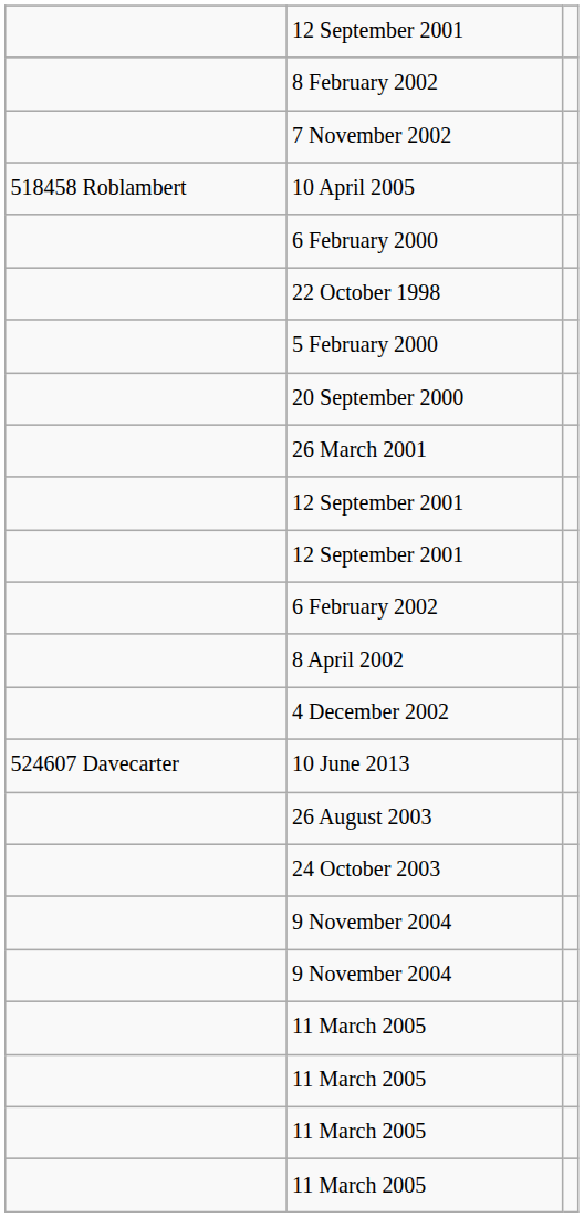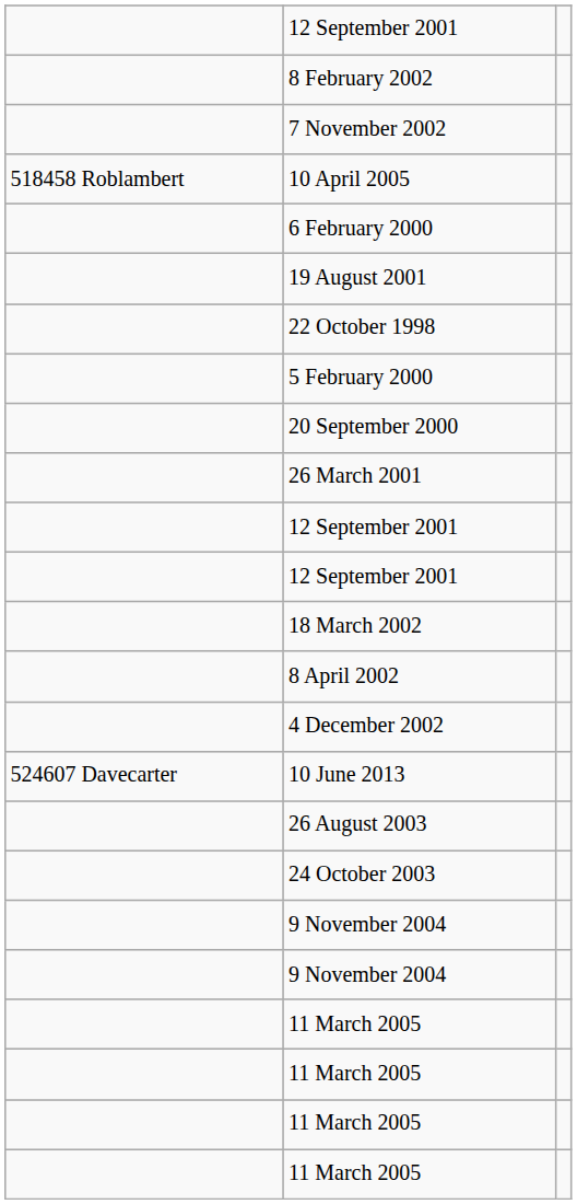+ row: 19 August 2001
- row: 6 February 2002
+ row: 18 March 2002
